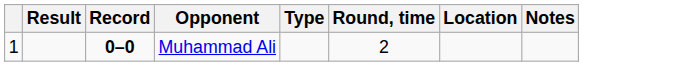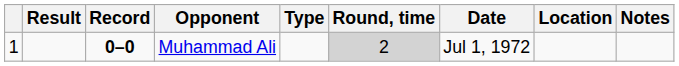+ column: Date | Jul 1, 1972
Muhammad Ali | Round, time: no background -> lightgrey background
